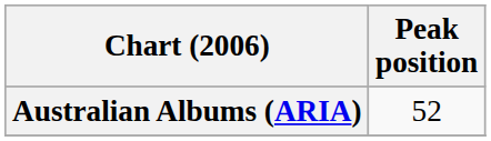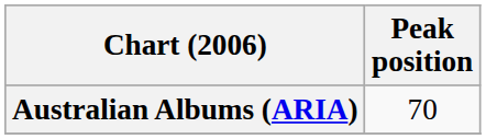Australian Albums (ARIA) | Peak position: 52 -> 70
